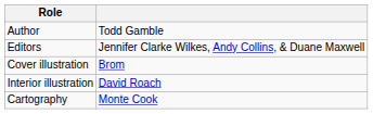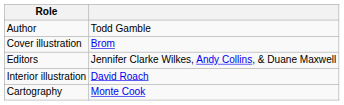rows swapped: Editors <-> Cover illustration
